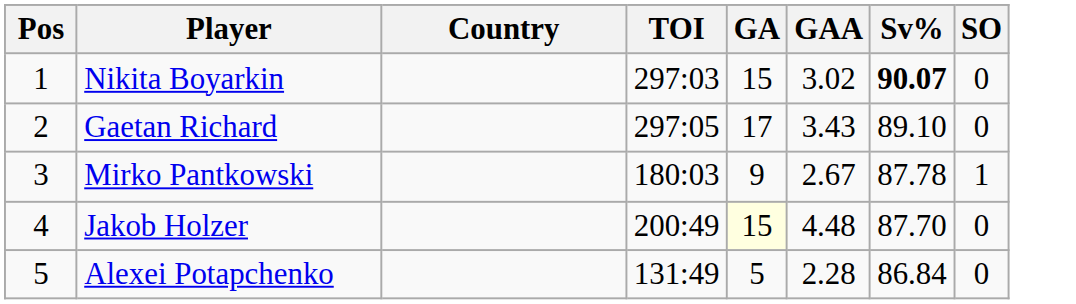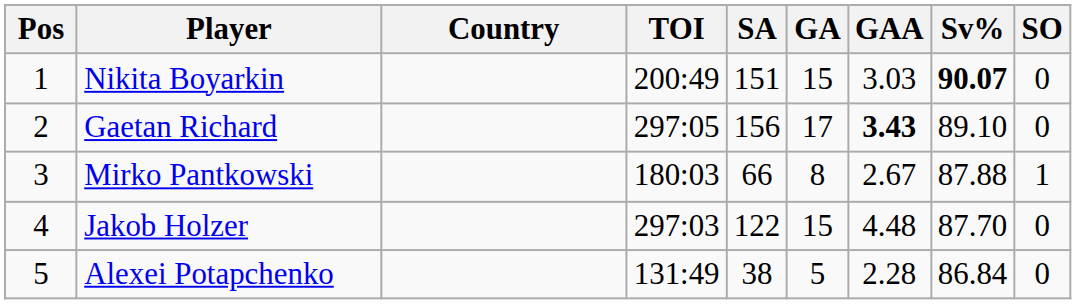+ column: SA | 151 | 156 | 66 | 122 | 38
Nikita Boyarkin | TOI: 297:03 -> 200:49
Nikita Boyarkin | GAA: 3.02 -> 3.03
Gaetan Richard | GAA: normal -> bold
Mirko Pantkowski | GA: 9 -> 8
Mirko Pantkowski | Sv%: 87.78 -> 87.88
Jakob Holzer | TOI: 200:49 -> 297:03
Jakob Holzer | GA: lightyellow background -> no background
